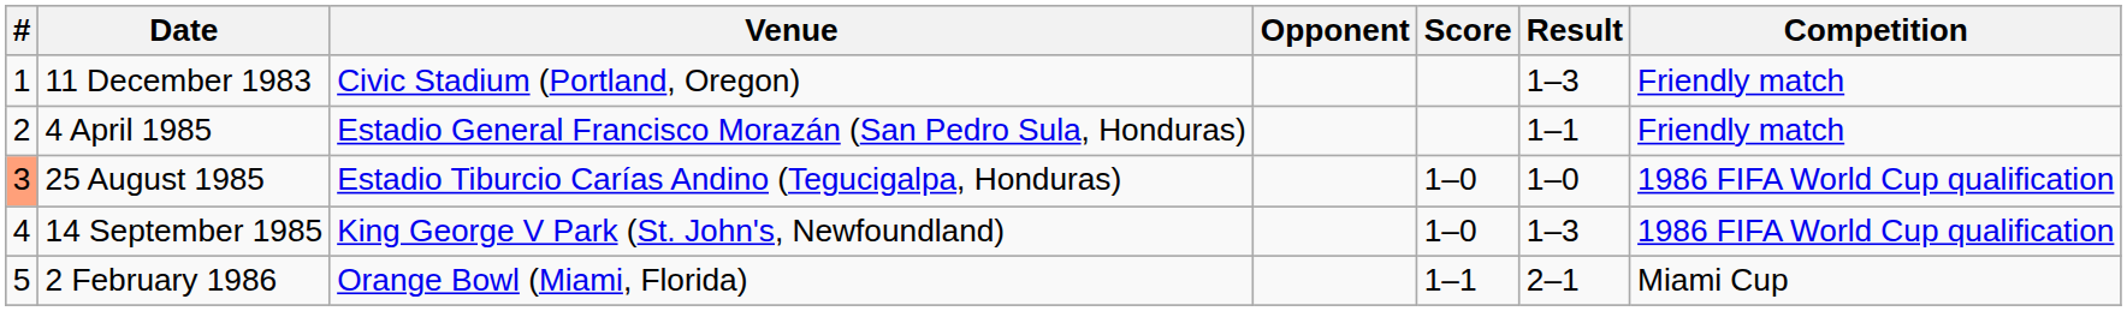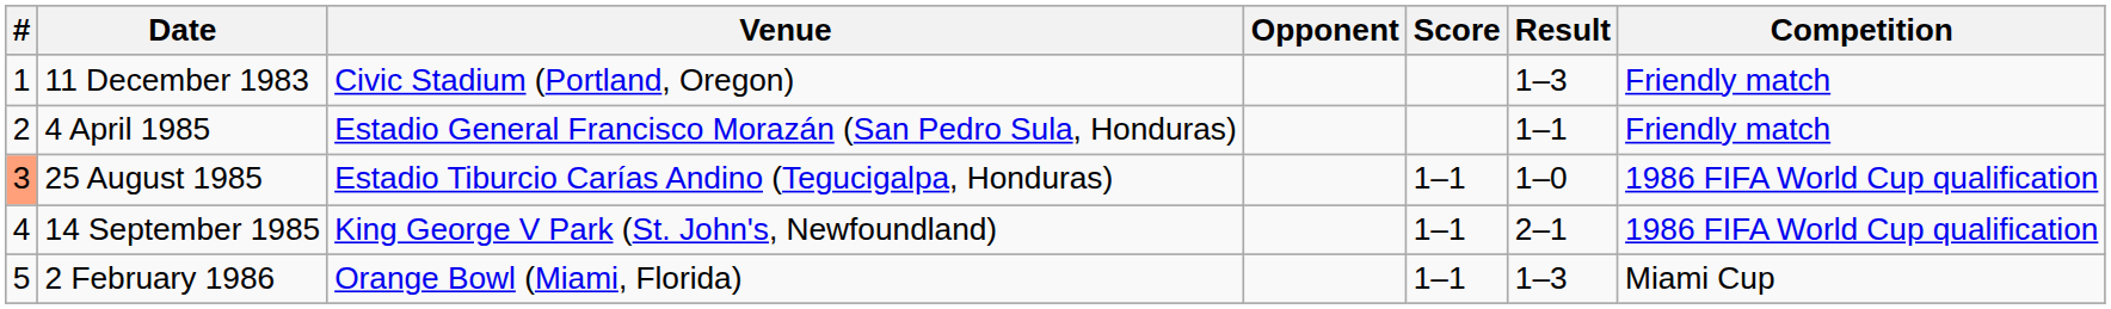25 August 1985 | Score: 1–0 -> 1–1
14 September 1985 | Score: 1–0 -> 1–1
14 September 1985 | Result: 1–3 -> 2–1
2 February 1986 | Result: 2–1 -> 1–3
